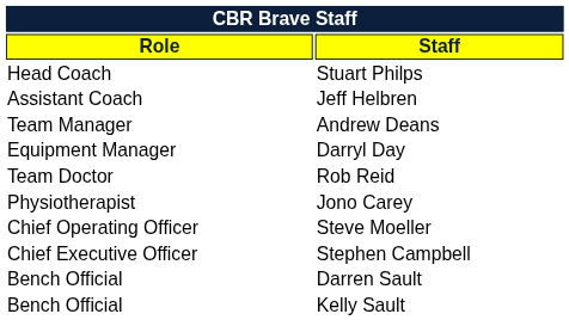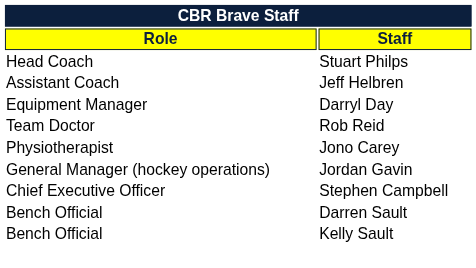- row: Team Manager | Andrew Deans
+ row: General Manager (hockey operations) | Jordan Gavin
- row: Chief Operating Officer | Steve Moeller
